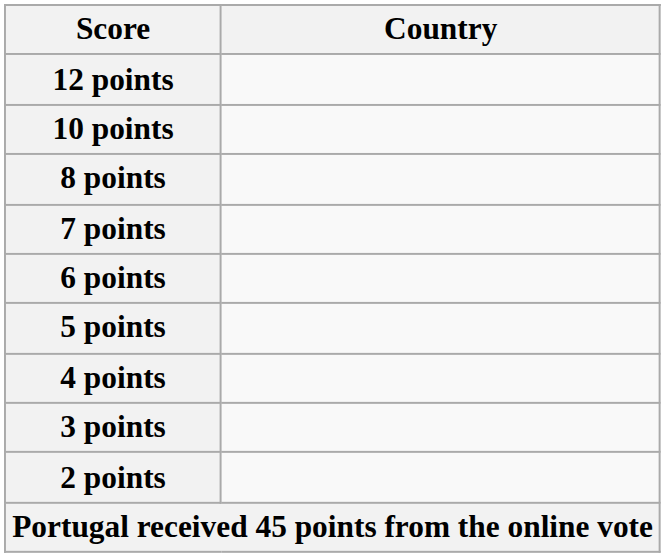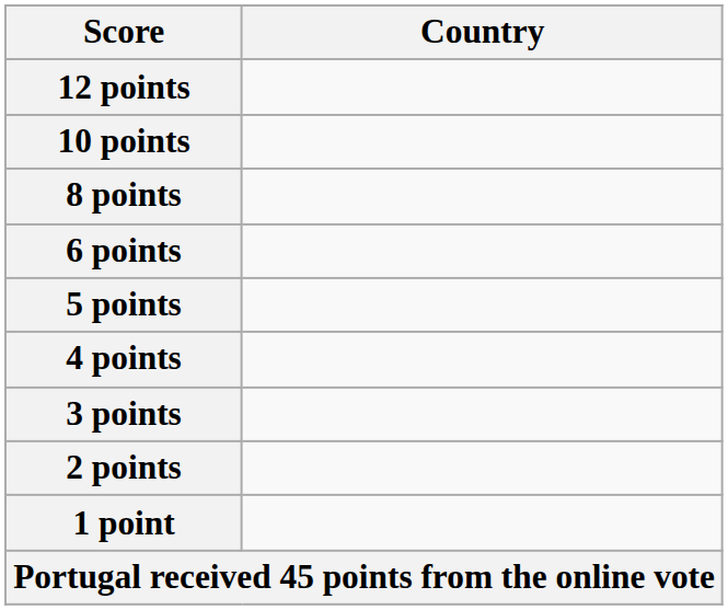- row: 7 points
+ row: 1 point
